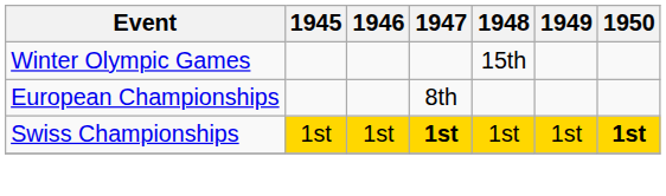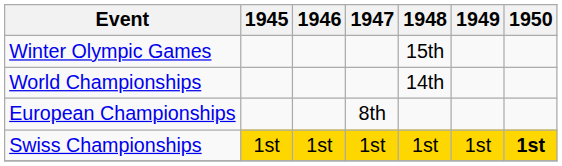+ row: World Championships | 14th
Swiss Championships | 1947: bold -> normal
